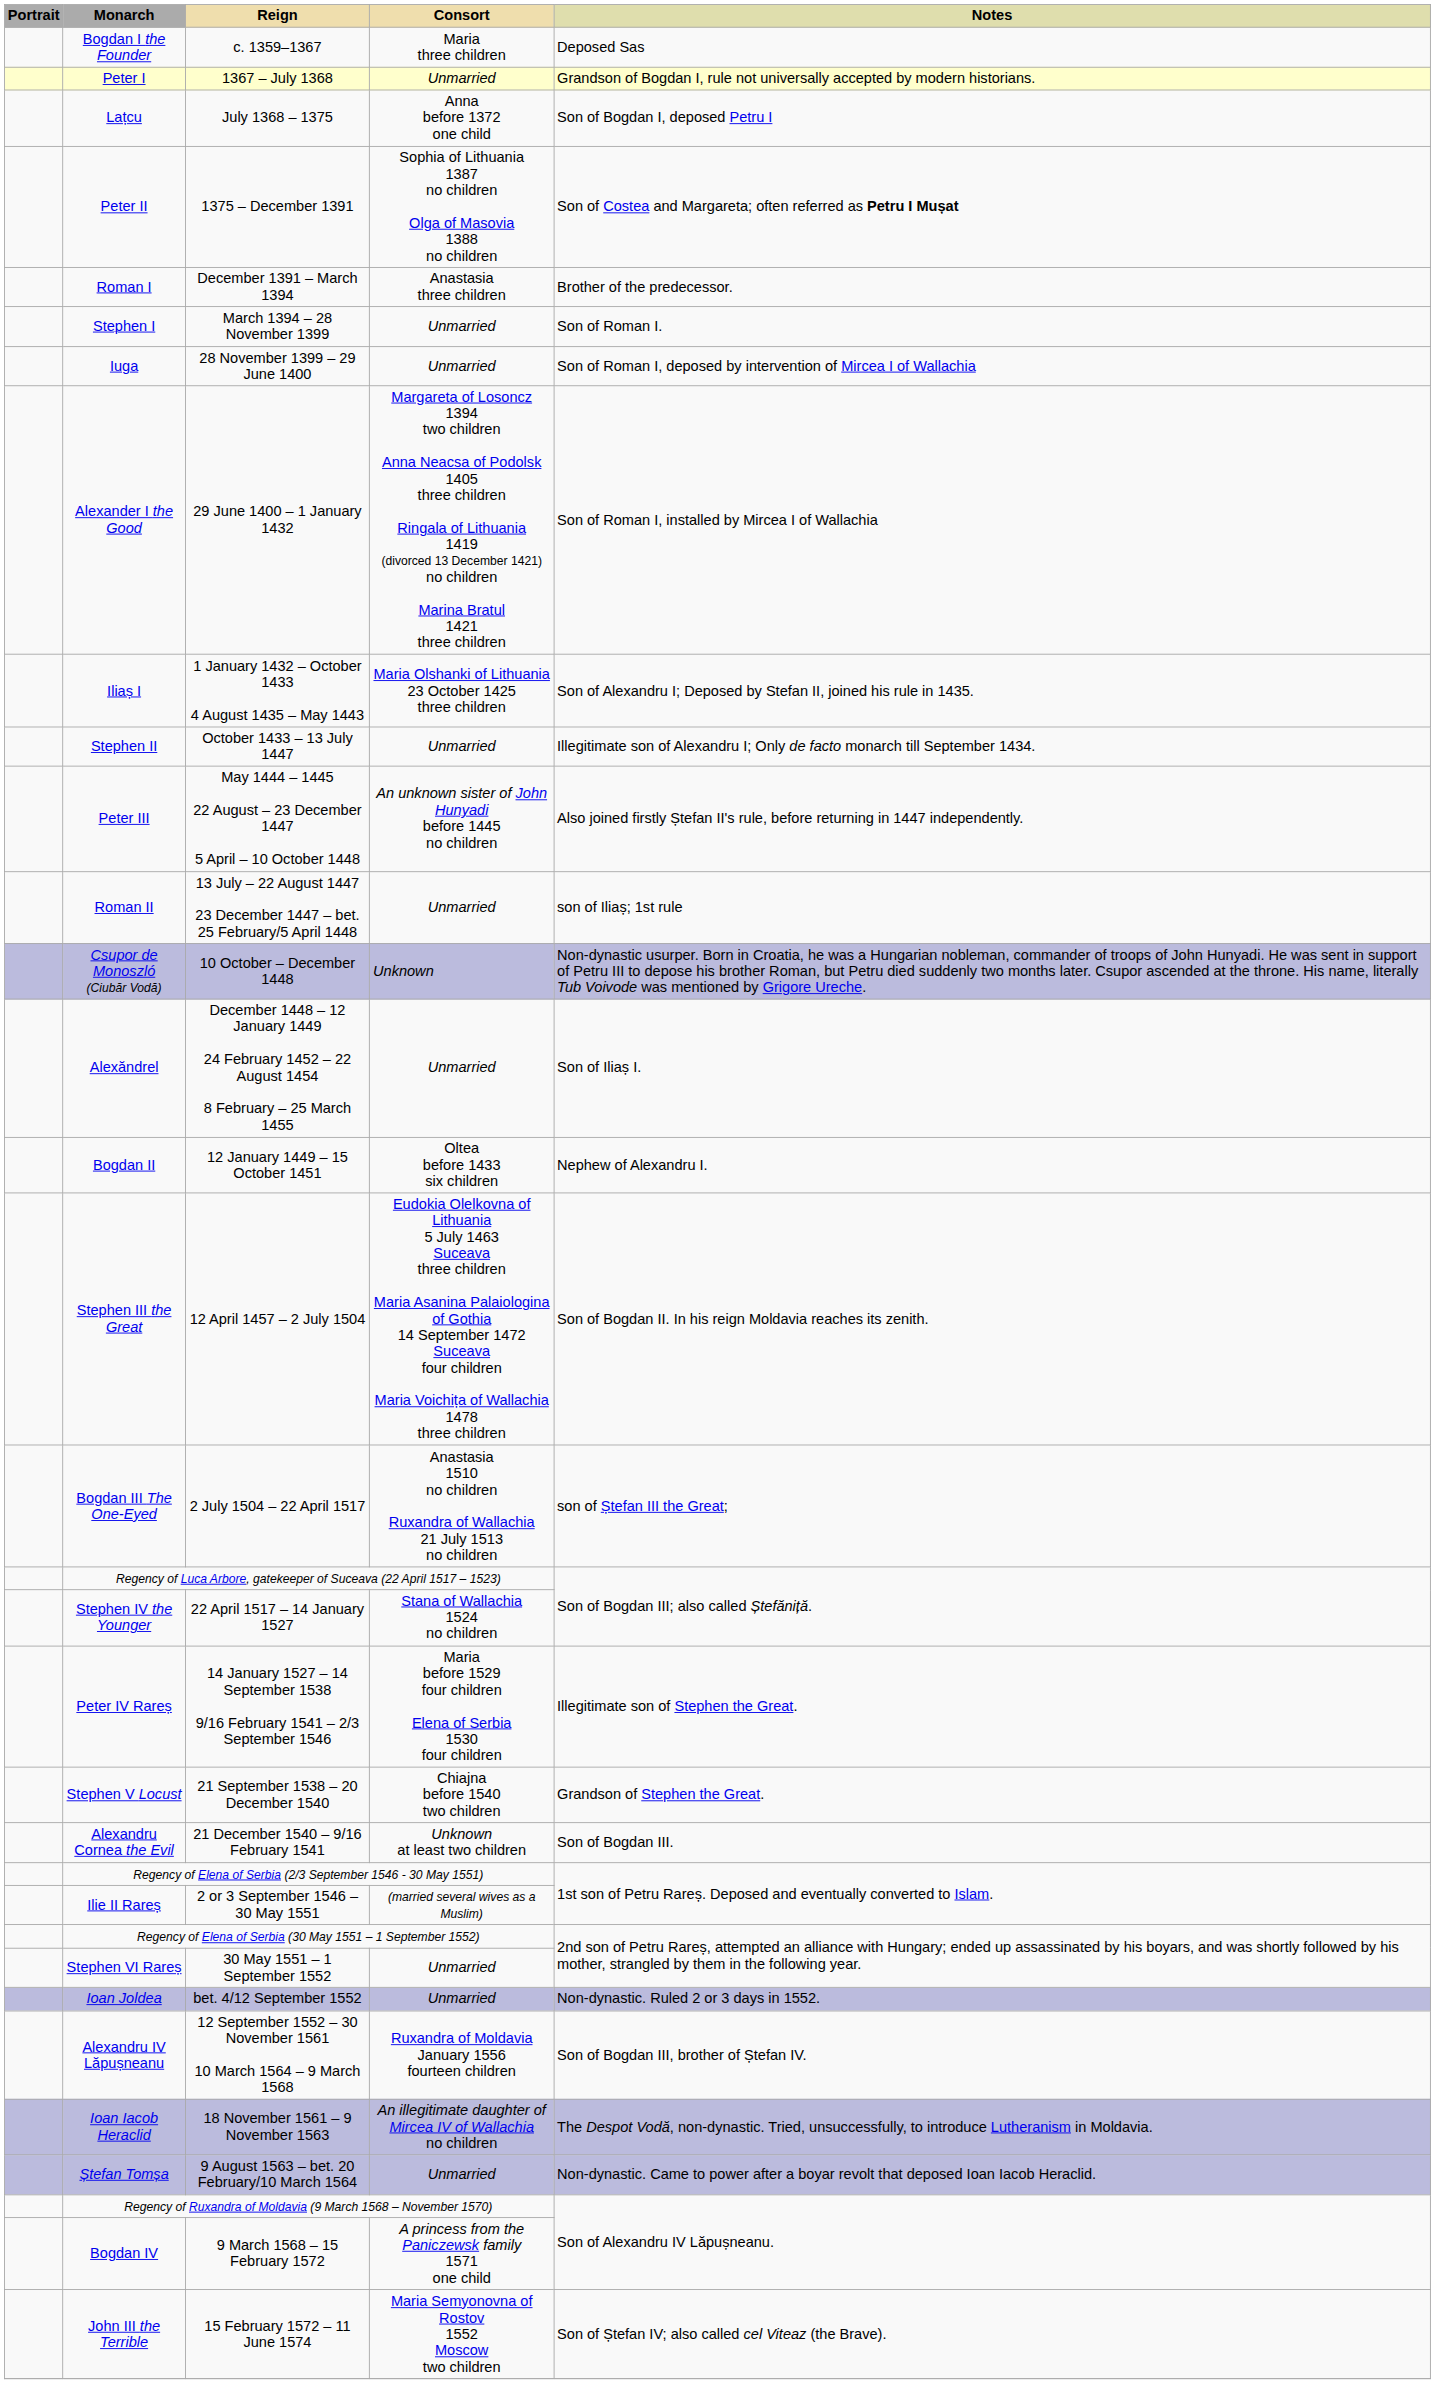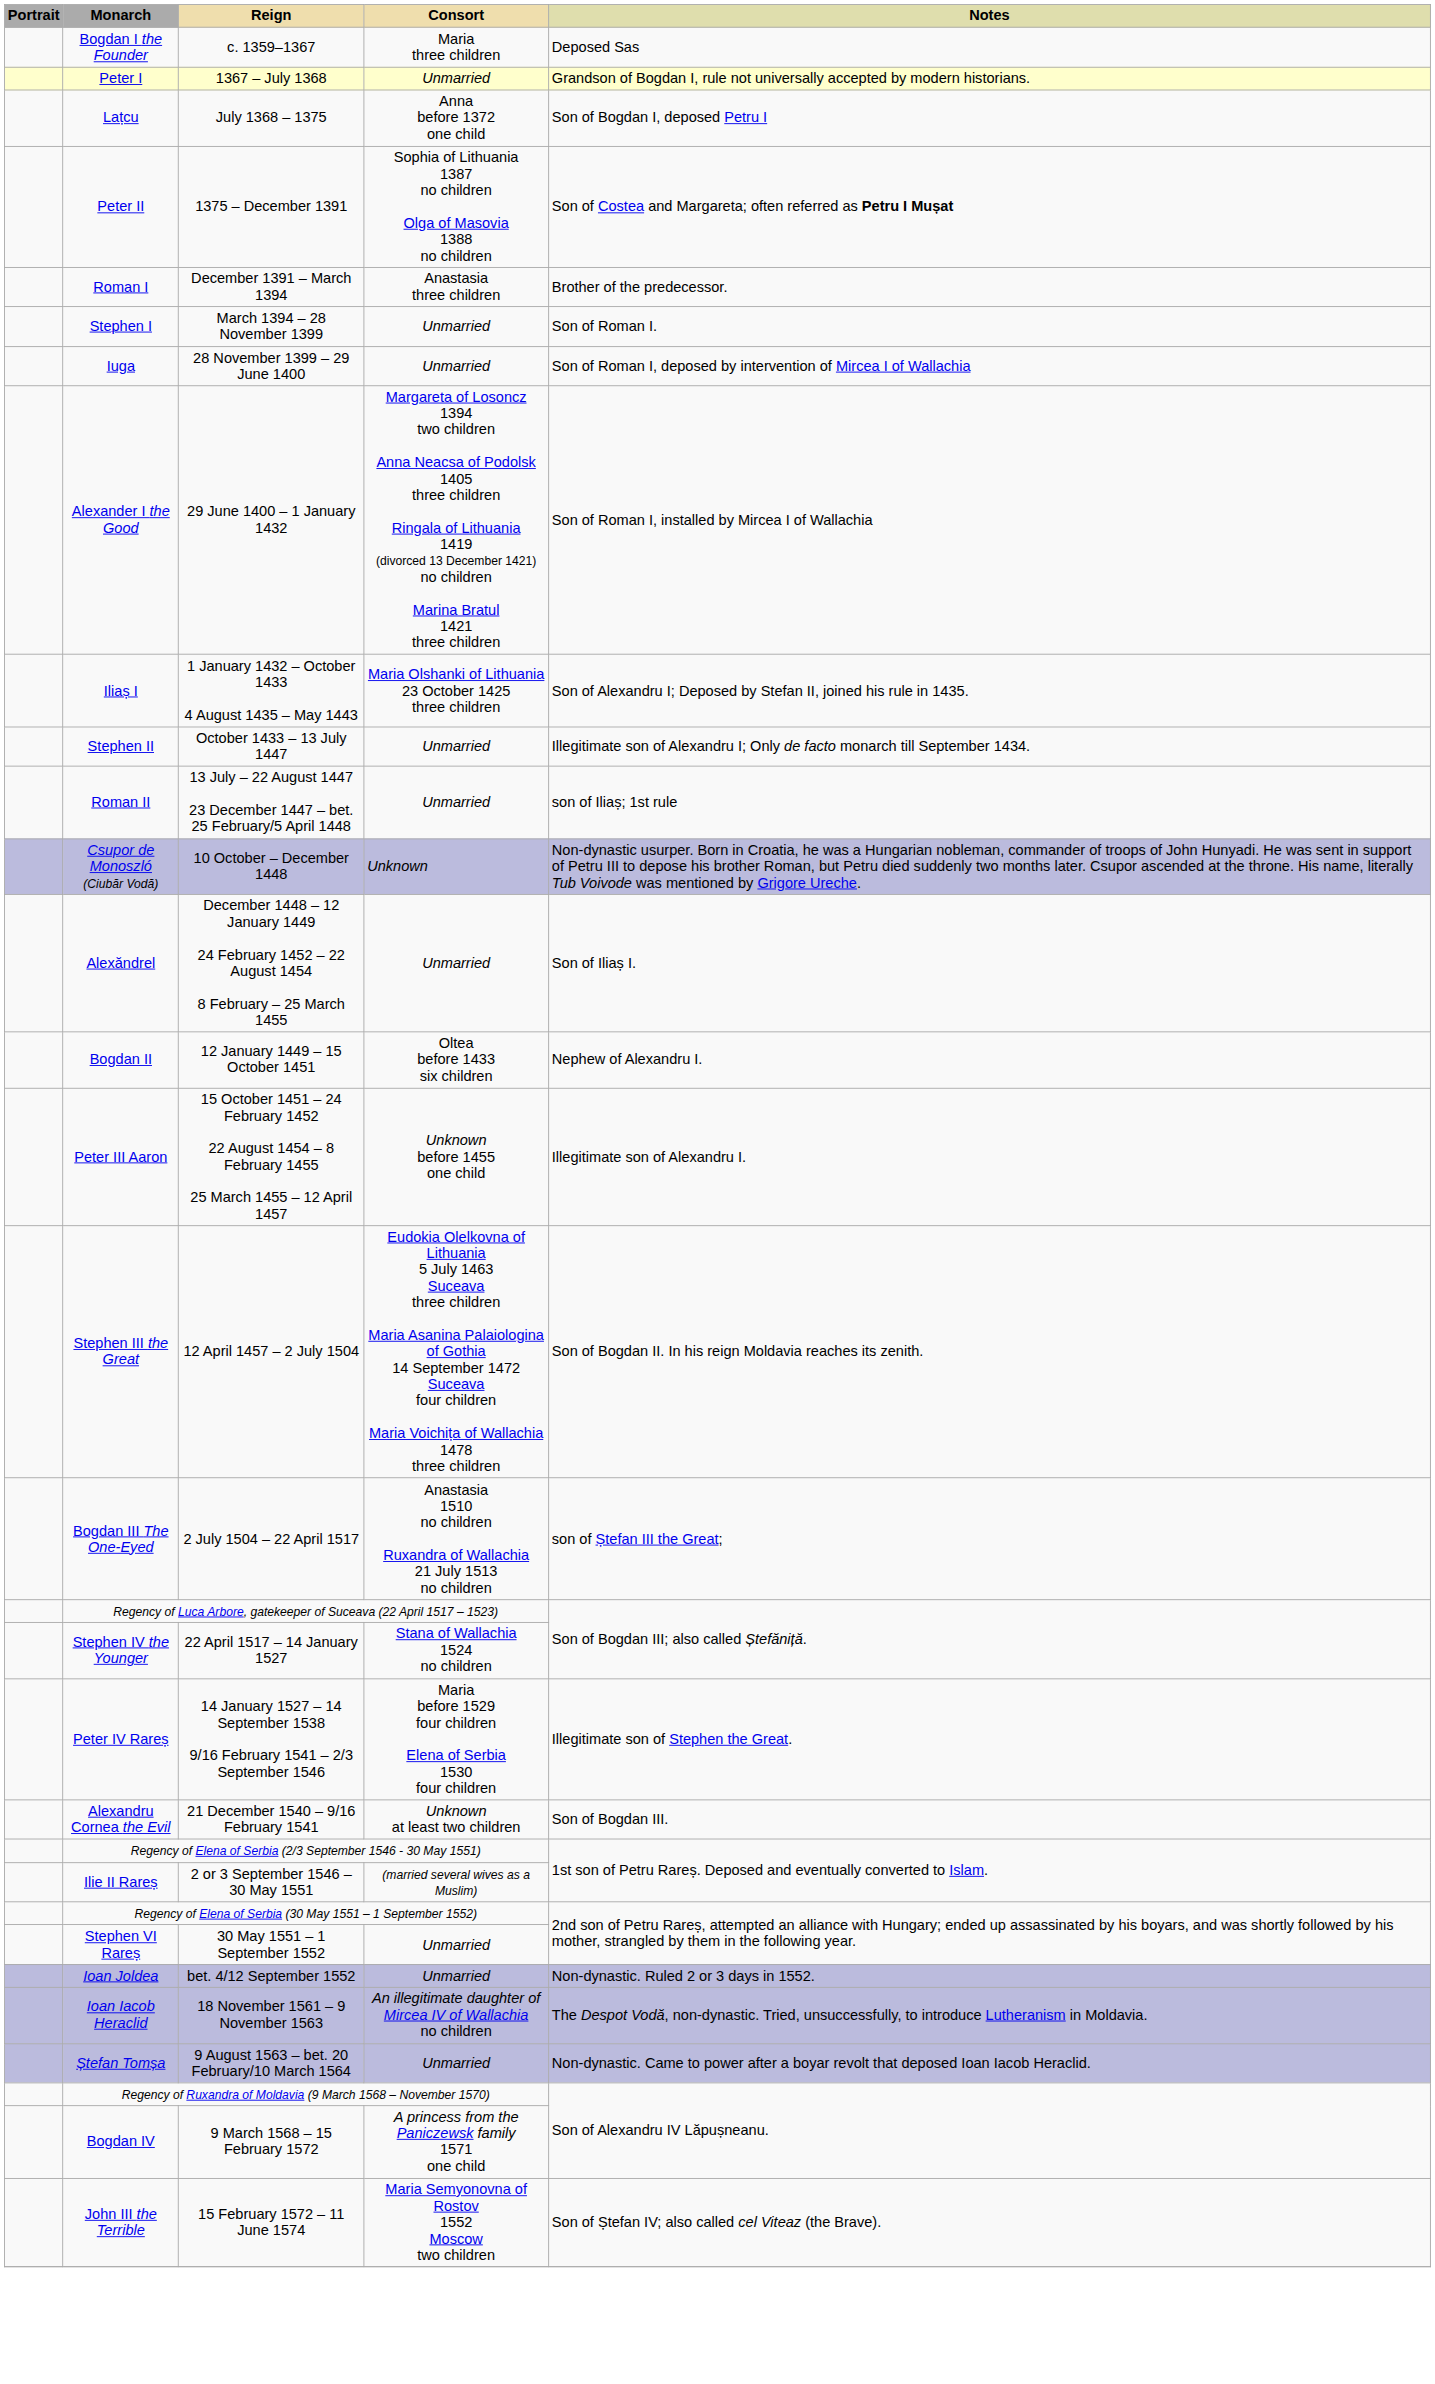- row: Peter III | May 1444 – 1445 22 August – 23 December 1447 5 April – 10 October 1448 | An unknown sister of John Hunyadi before 1445 no children | Also joined firstly Ștefan II's rule, before returning in 1447 independently.
+ row: Peter III Aaron | 15 October 1451 – 24 February 1452 22 August 1454 – 8 February 1455 25 March 1455 – 12 April 1457 | Unknown before 1455 one child | Illegitimate son of Alexandru I.
- row: Stephen V Locust | 21 September 1538 – 20 December 1540 | Chiajna before 1540 two children | Grandson of Stephen the Great.
- row: Alexandru IV Lăpușneanu | 12 September 1552 – 30 November 1561 10 March 1564 – 9 March 1568 | Ruxandra of Moldavia January 1556 fourteen children | Son of Bogdan III, brother of Ștefan IV.
